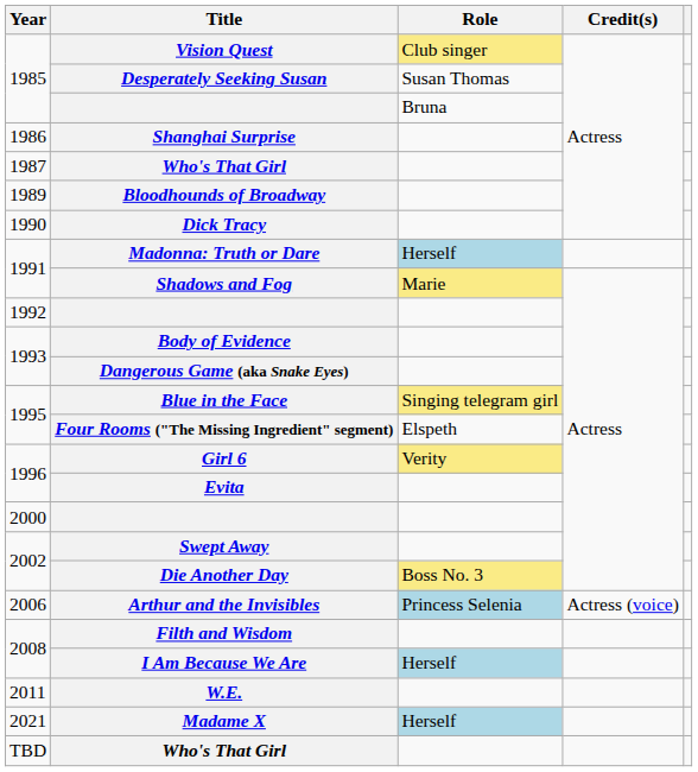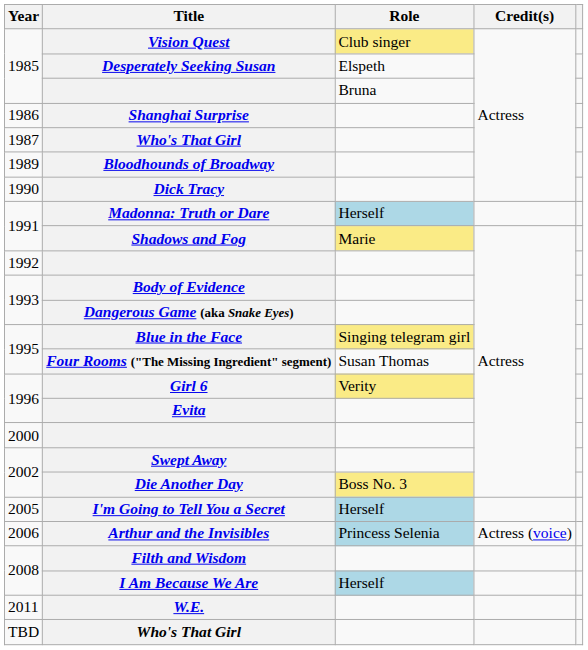Desperately Seeking Susan | Role: Susan Thomas -> Elspeth
Four Rooms ("The Missing Ingredient" segment) | Role: Elspeth -> Susan Thomas
+ row: 2005 | I'm Going to Tell You a Secret | Herself
- row: 2021 | Madame X | Herself
